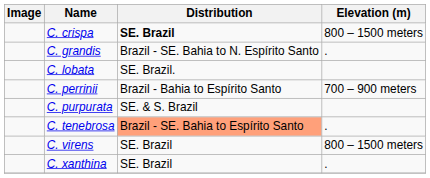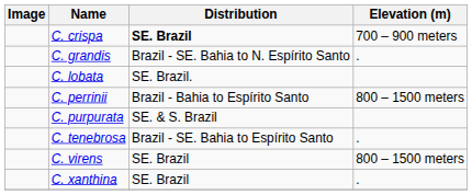C. crispa | Elevation (m): 800 – 1500 meters -> 700 – 900 meters
C. perrinii | Elevation (m): 700 – 900 meters -> 800 – 1500 meters
C. tenebrosa | Distribution: lightsalmon background -> no background
